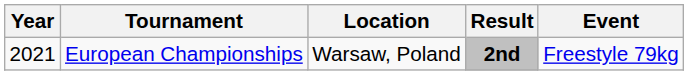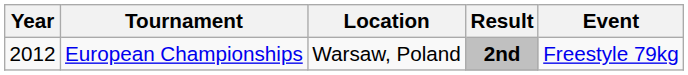European Championships | Year: 2021 -> 2012
